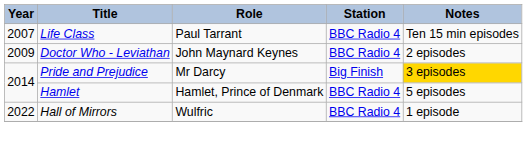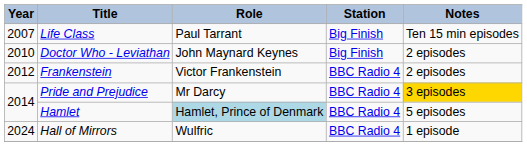Life Class | Station: BBC Radio 4 -> Big Finish
Doctor Who - Leviathan | Year: 2009 -> 2010
Doctor Who - Leviathan | Station: BBC Radio 4 -> Big Finish
+ row: 2012 | Frankenstein | Victor Frankenstein | BBC Radio 4 | 2 episodes
Pride and Prejudice | Station: Big Finish -> BBC Radio 4
Hamlet | Role: no background -> lightblue background
Hall of Mirrors | Year: 2022 -> 2024
